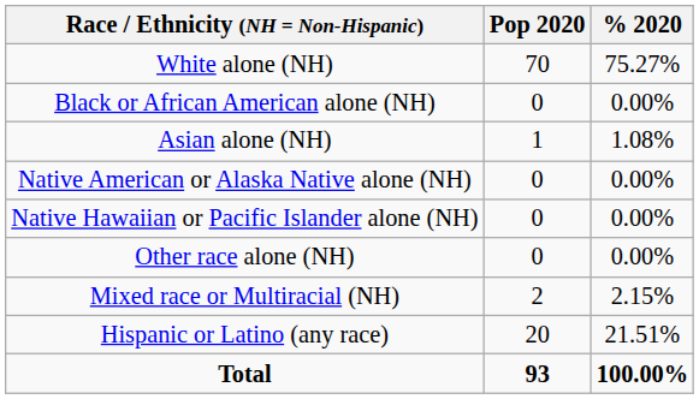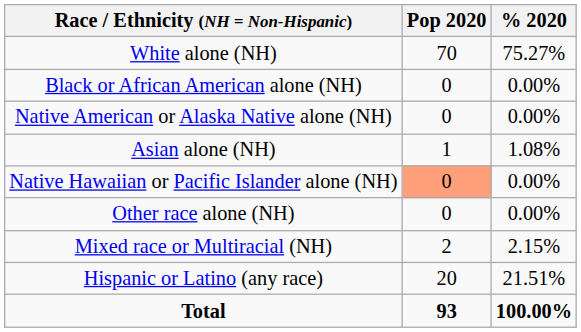rows swapped: Native American or Alaska Native alone (NH) <-> Asian alone (NH)
Native Hawaiian or Pacific Islander alone (NH) | Pop 2020: no background -> lightsalmon background
